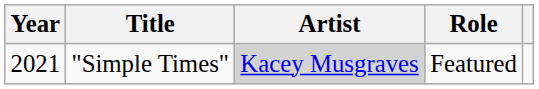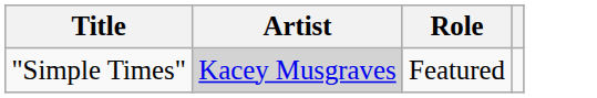- column: Year | 2021
